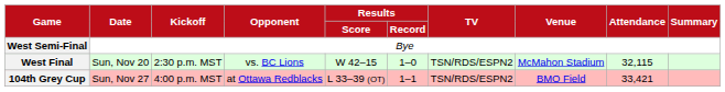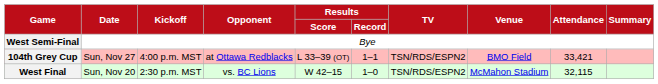rows swapped: West Final <-> 104th Grey Cup
